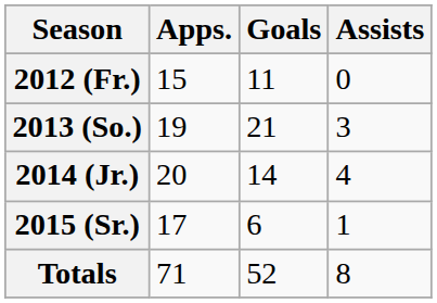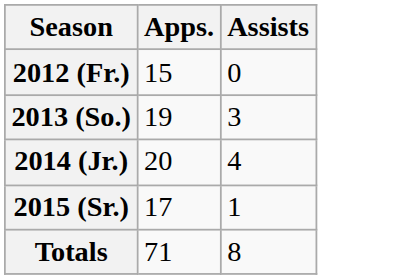- column: Goals | 11 | 21 | 14 | 6 | 52
